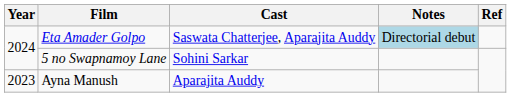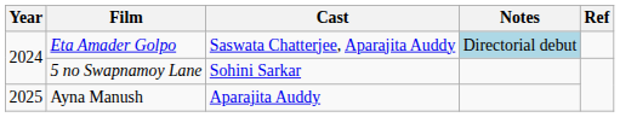Ayna Manush | Year: 2023 -> 2025
